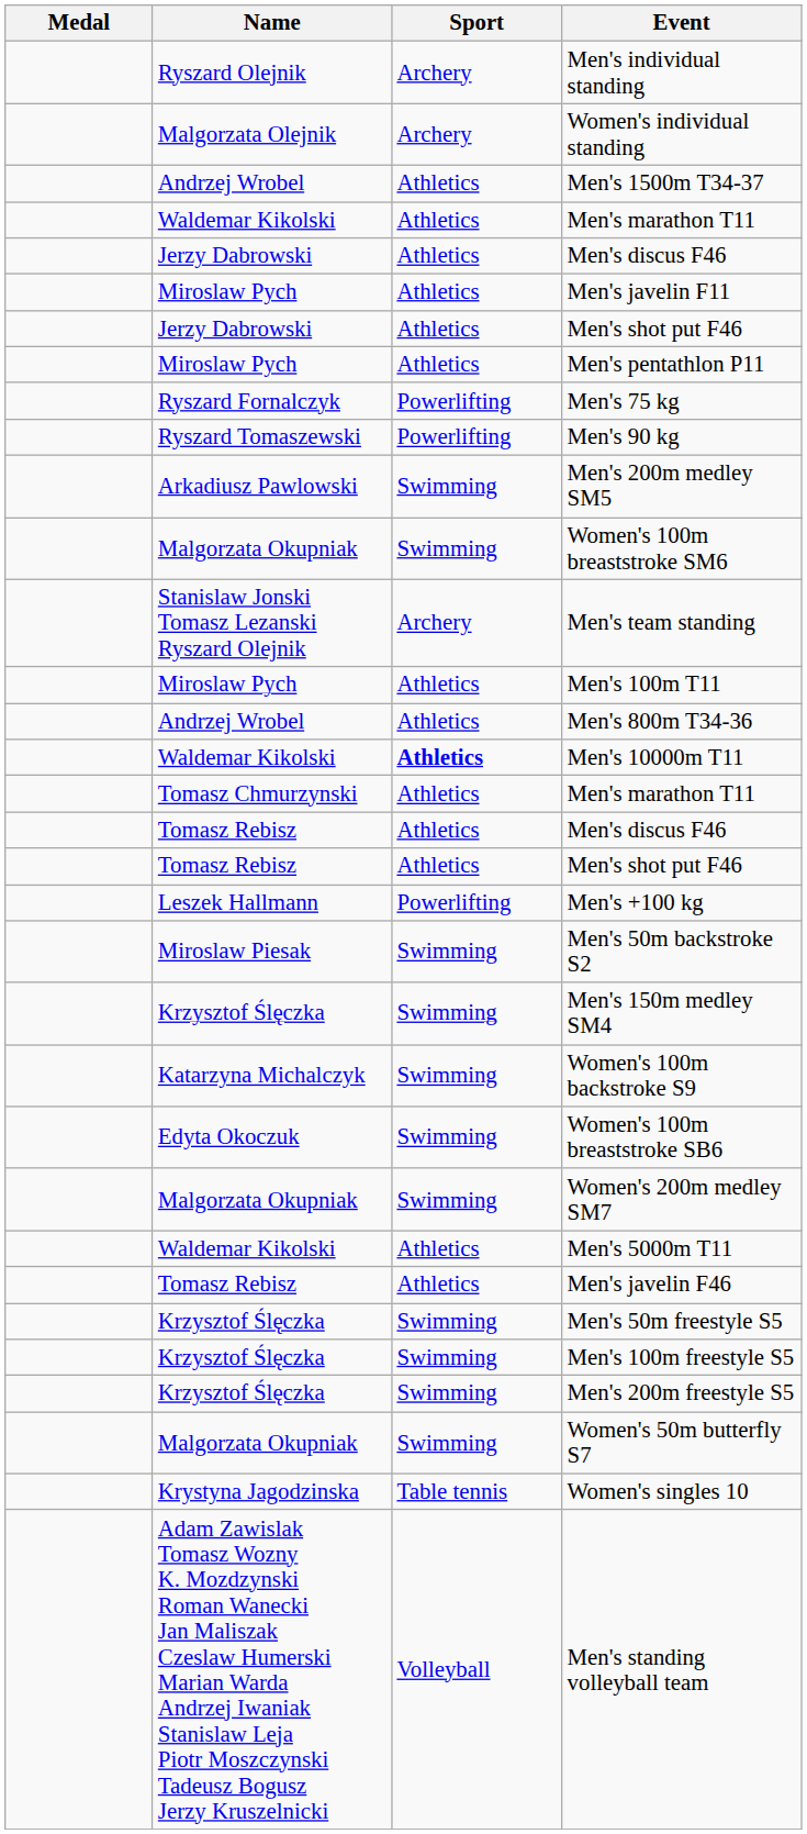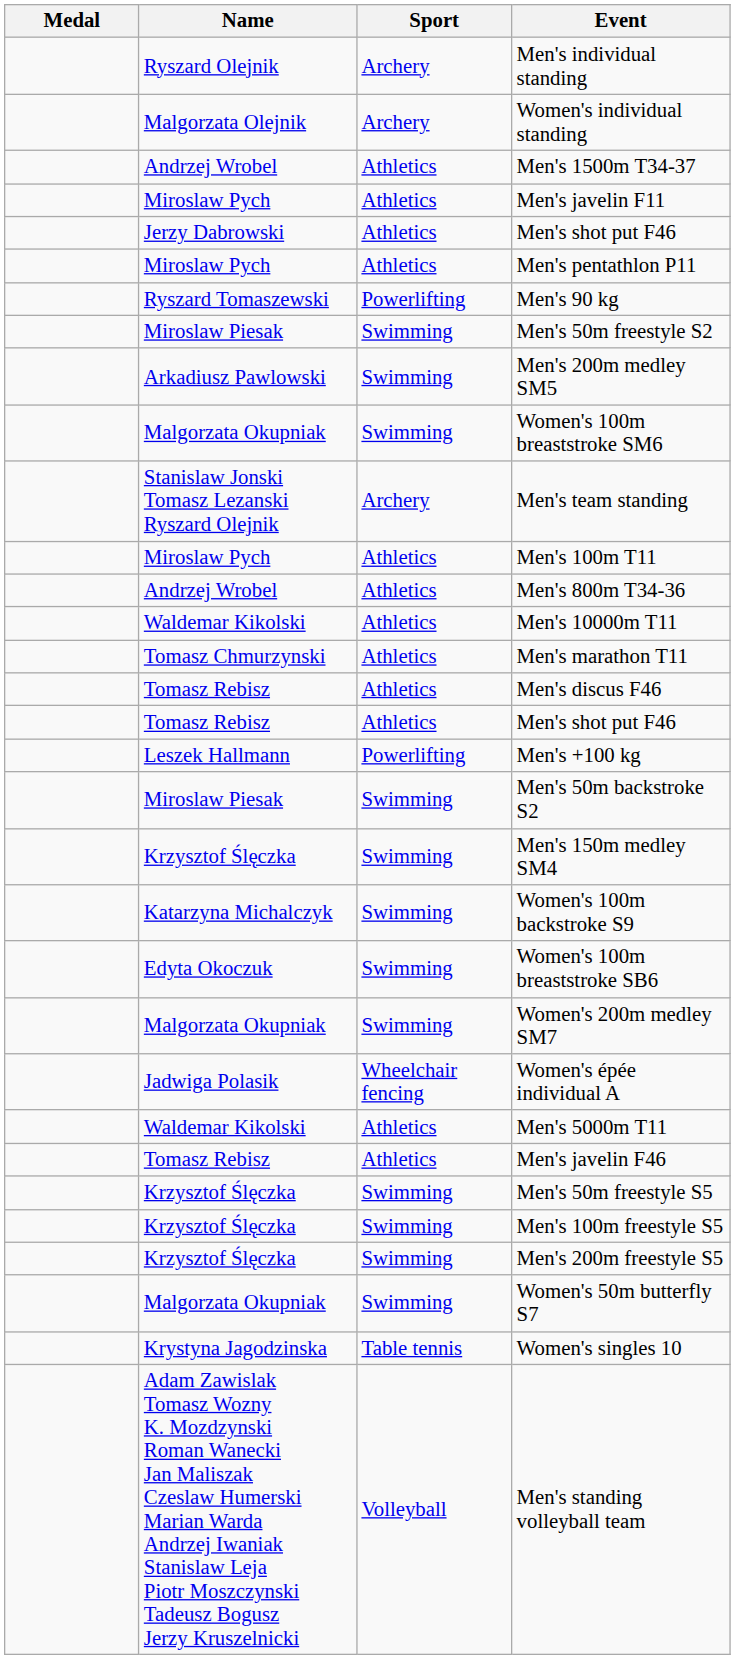- row: Waldemar Kikolski | Athletics | Men's marathon T11
- row: Jerzy Dabrowski | Athletics | Men's discus F46
- row: Ryszard Fornalczyk | Powerlifting | Men's 75 kg
+ row: Miroslaw Piesak | Swimming | Men's 50m freestyle S2
Men's 10000m T11 | Sport: bold -> normal
+ row: Jadwiga Polasik | Wheelchair fencing | Women's épée individual A
